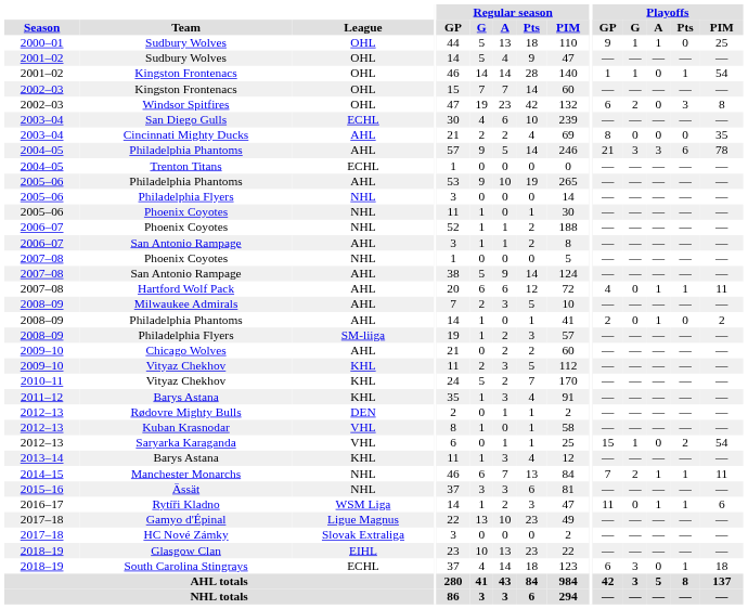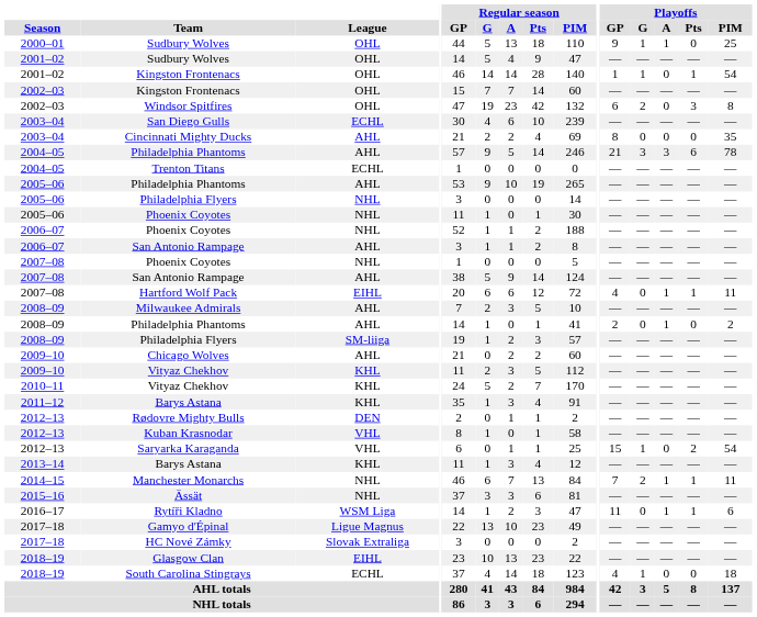Hartford Wolf Pack | League: AHL -> EIHL
South Carolina Stingrays | Playoffs / GP: 6 -> 4
South Carolina Stingrays | Playoffs / G: 3 -> 1
South Carolina Stingrays | Playoffs / Pts: 1 -> 0
